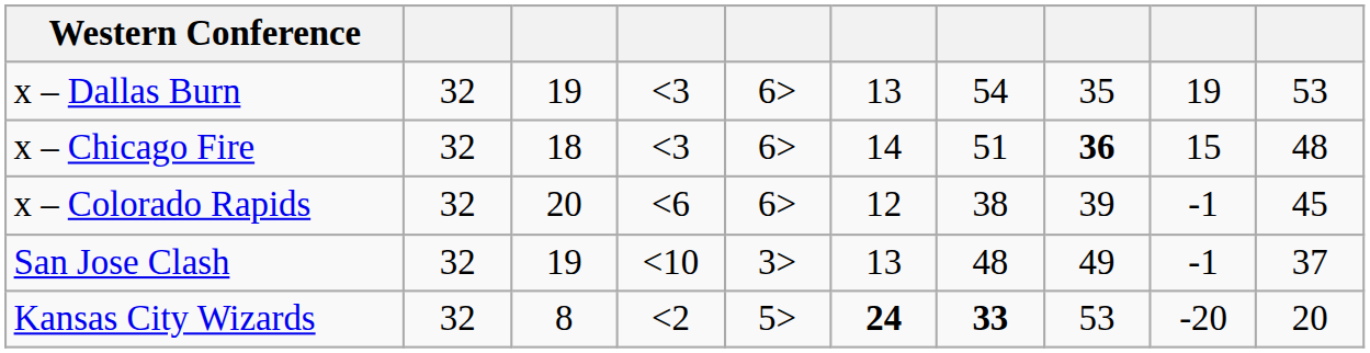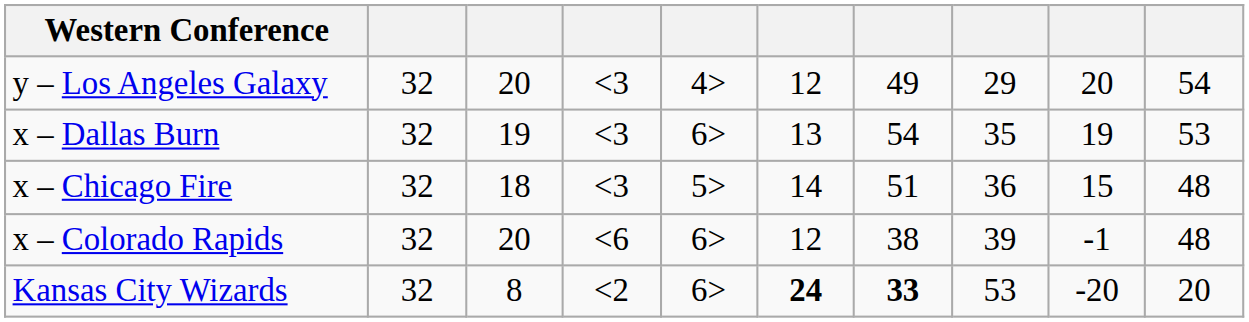+ row: y – Los Angeles Galaxy | 32 | 20 | <3 | 4> | 12 | 49 | 29 | 20 | 54
x – Chicago Fire | column 5: 6> -> 5>
x – Chicago Fire | column 8: bold -> normal
x – Colorado Rapids | column 10: 45 -> 48
- row: San Jose Clash | 32 | 19 | <10 | 3> | 13 | 48 | 49 | -1 | 37
Kansas City Wizards | column 5: 5> -> 6>
